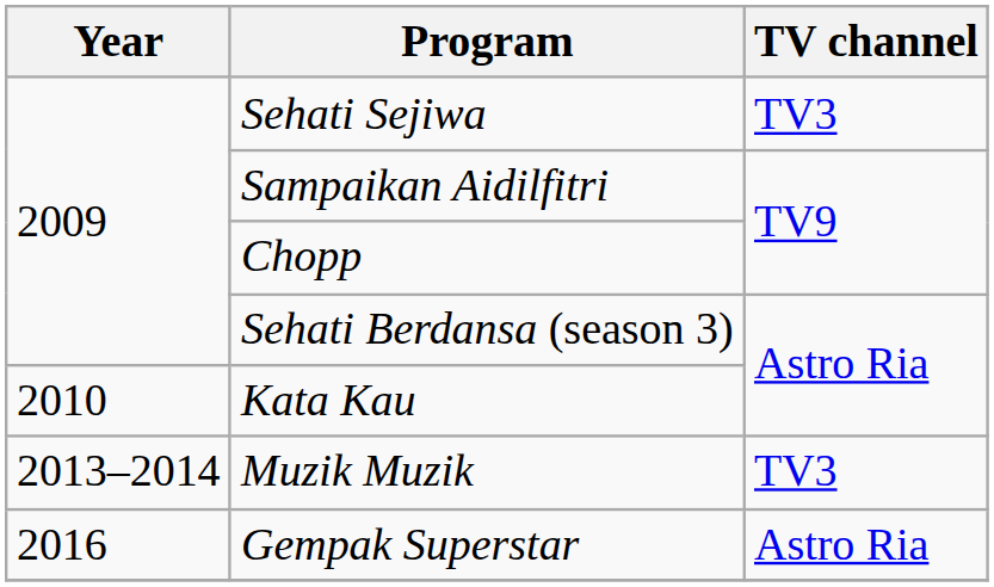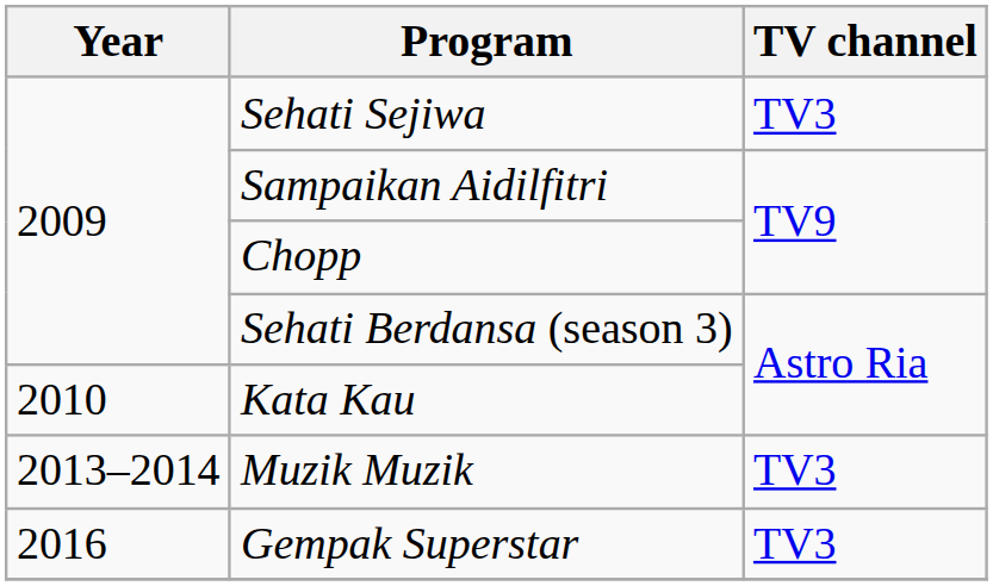Gempak Superstar | TV channel: Astro Ria -> TV3
